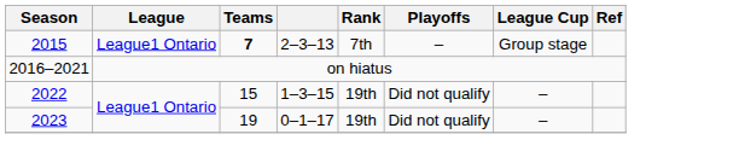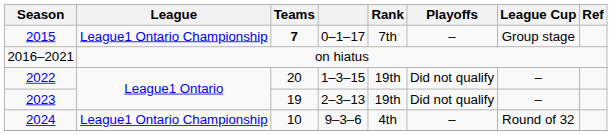2015 | League: League1 Ontario -> League1 Ontario Championship
2015 | column 4: 2–3–13 -> 0–1–17
2022 | Teams: 15 -> 20
2023 | column 4: 0–1–17 -> 2–3–13
+ row: 2024 | League1 Ontario Championship | 10 | 9–3–6 | 4th | – | Round of 32
